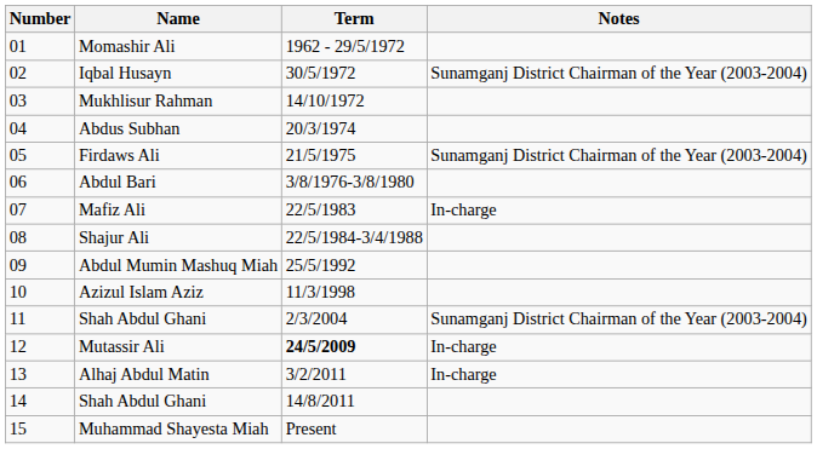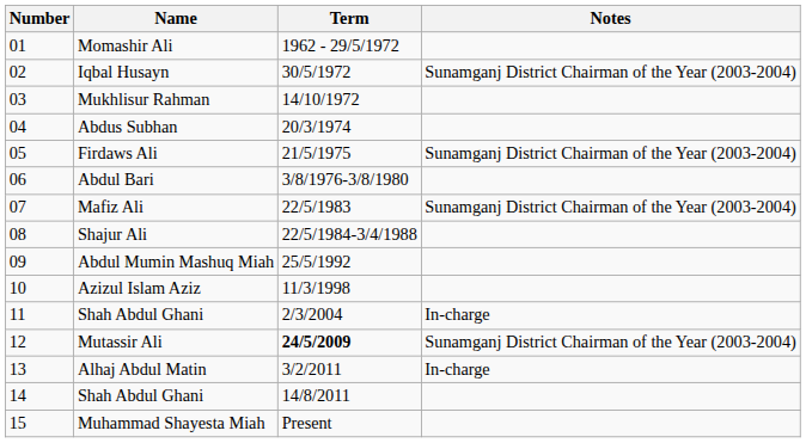Mafiz Ali | Notes: In-charge -> Sunamganj District Chairman of the Year (2003-2004)
11 / Shah Abdul Ghani | Notes: Sunamganj District Chairman of the Year (2003-2004) -> In-charge
Mutassir Ali | Notes: In-charge -> Sunamganj District Chairman of the Year (2003-2004)
